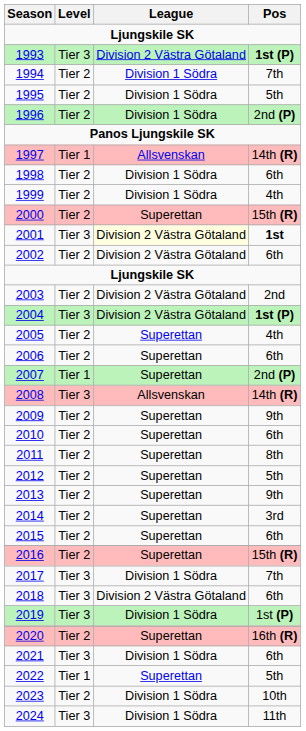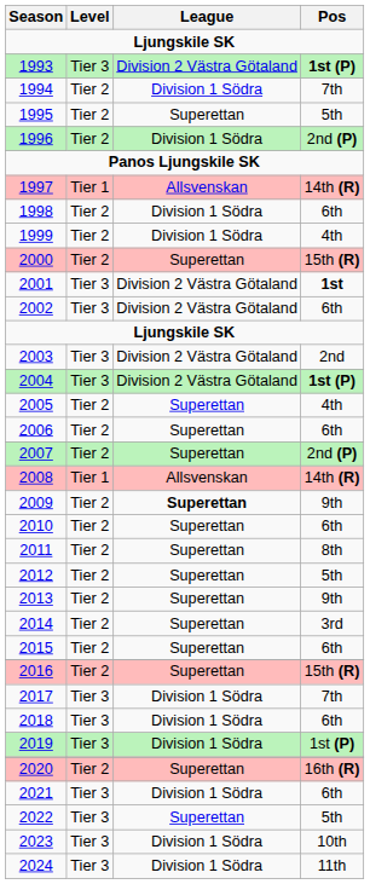1995 | League: Division 1 Södra -> Superettan
2001 | League: lightyellow background -> no background
2002 | Level: Tier 2 -> Tier 3
2003 | Level: Tier 2 -> Tier 3
2007 | Level: Tier 1 -> Tier 2
2008 | Level: Tier 3 -> Tier 1
2009 | League: normal -> bold
2018 | League: Division 2 Västra Götaland -> Division 1 Södra
2022 | Level: Tier 1 -> Tier 3
2023 | Level: Tier 2 -> Tier 3
